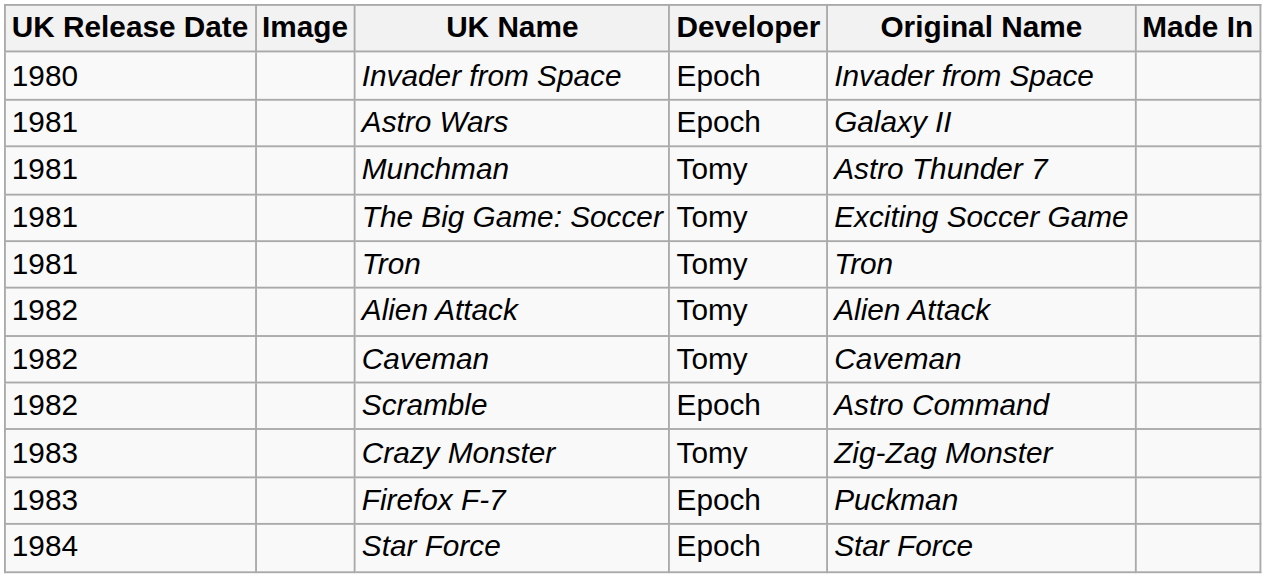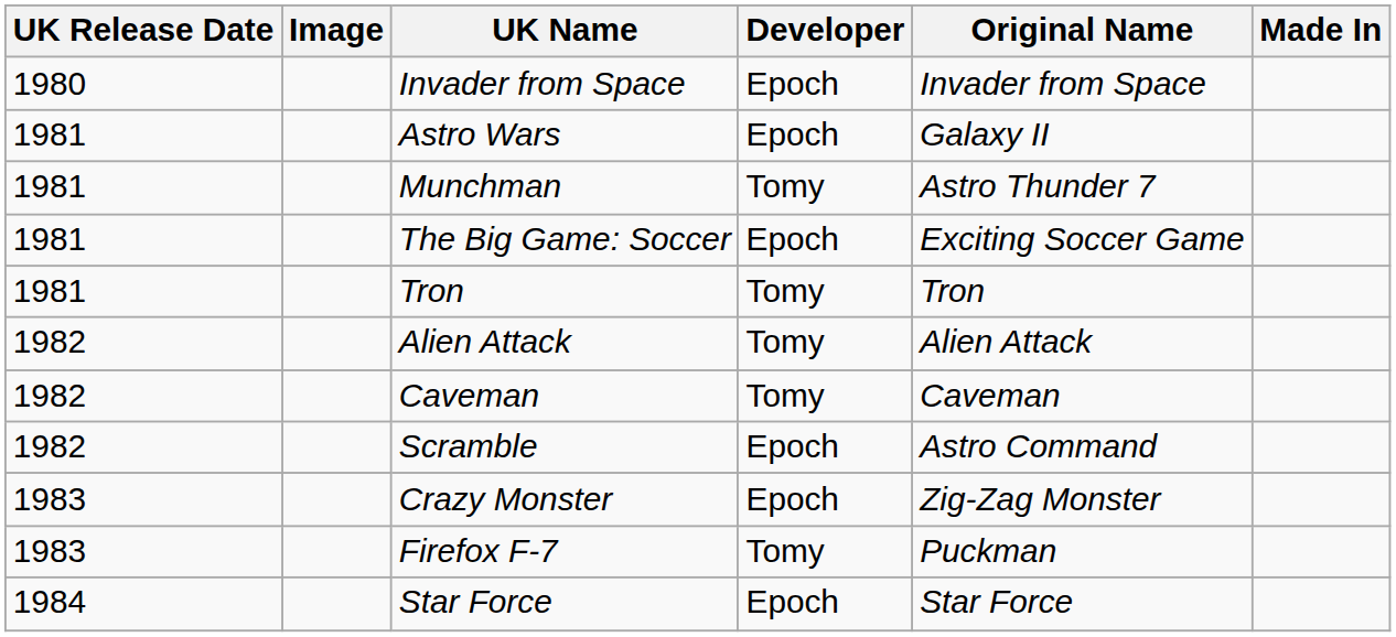The Big Game: Soccer | Developer: Tomy -> Epoch
Crazy Monster | Developer: Tomy -> Epoch
Firefox F-7 | Developer: Epoch -> Tomy
